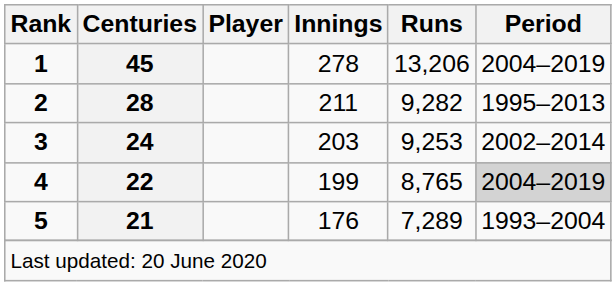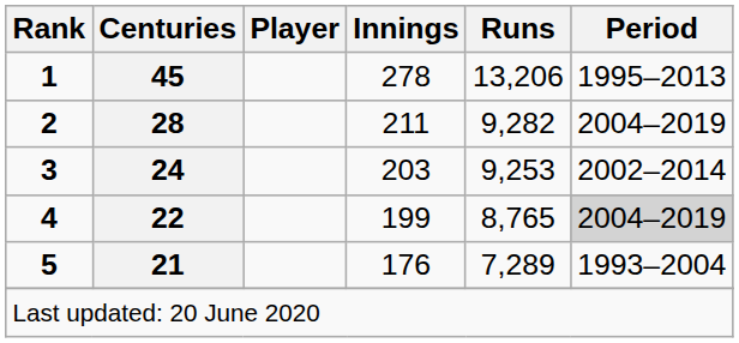1 | Period: 2004–2019 -> 1995–2013
2 | Period: 1995–2013 -> 2004–2019
